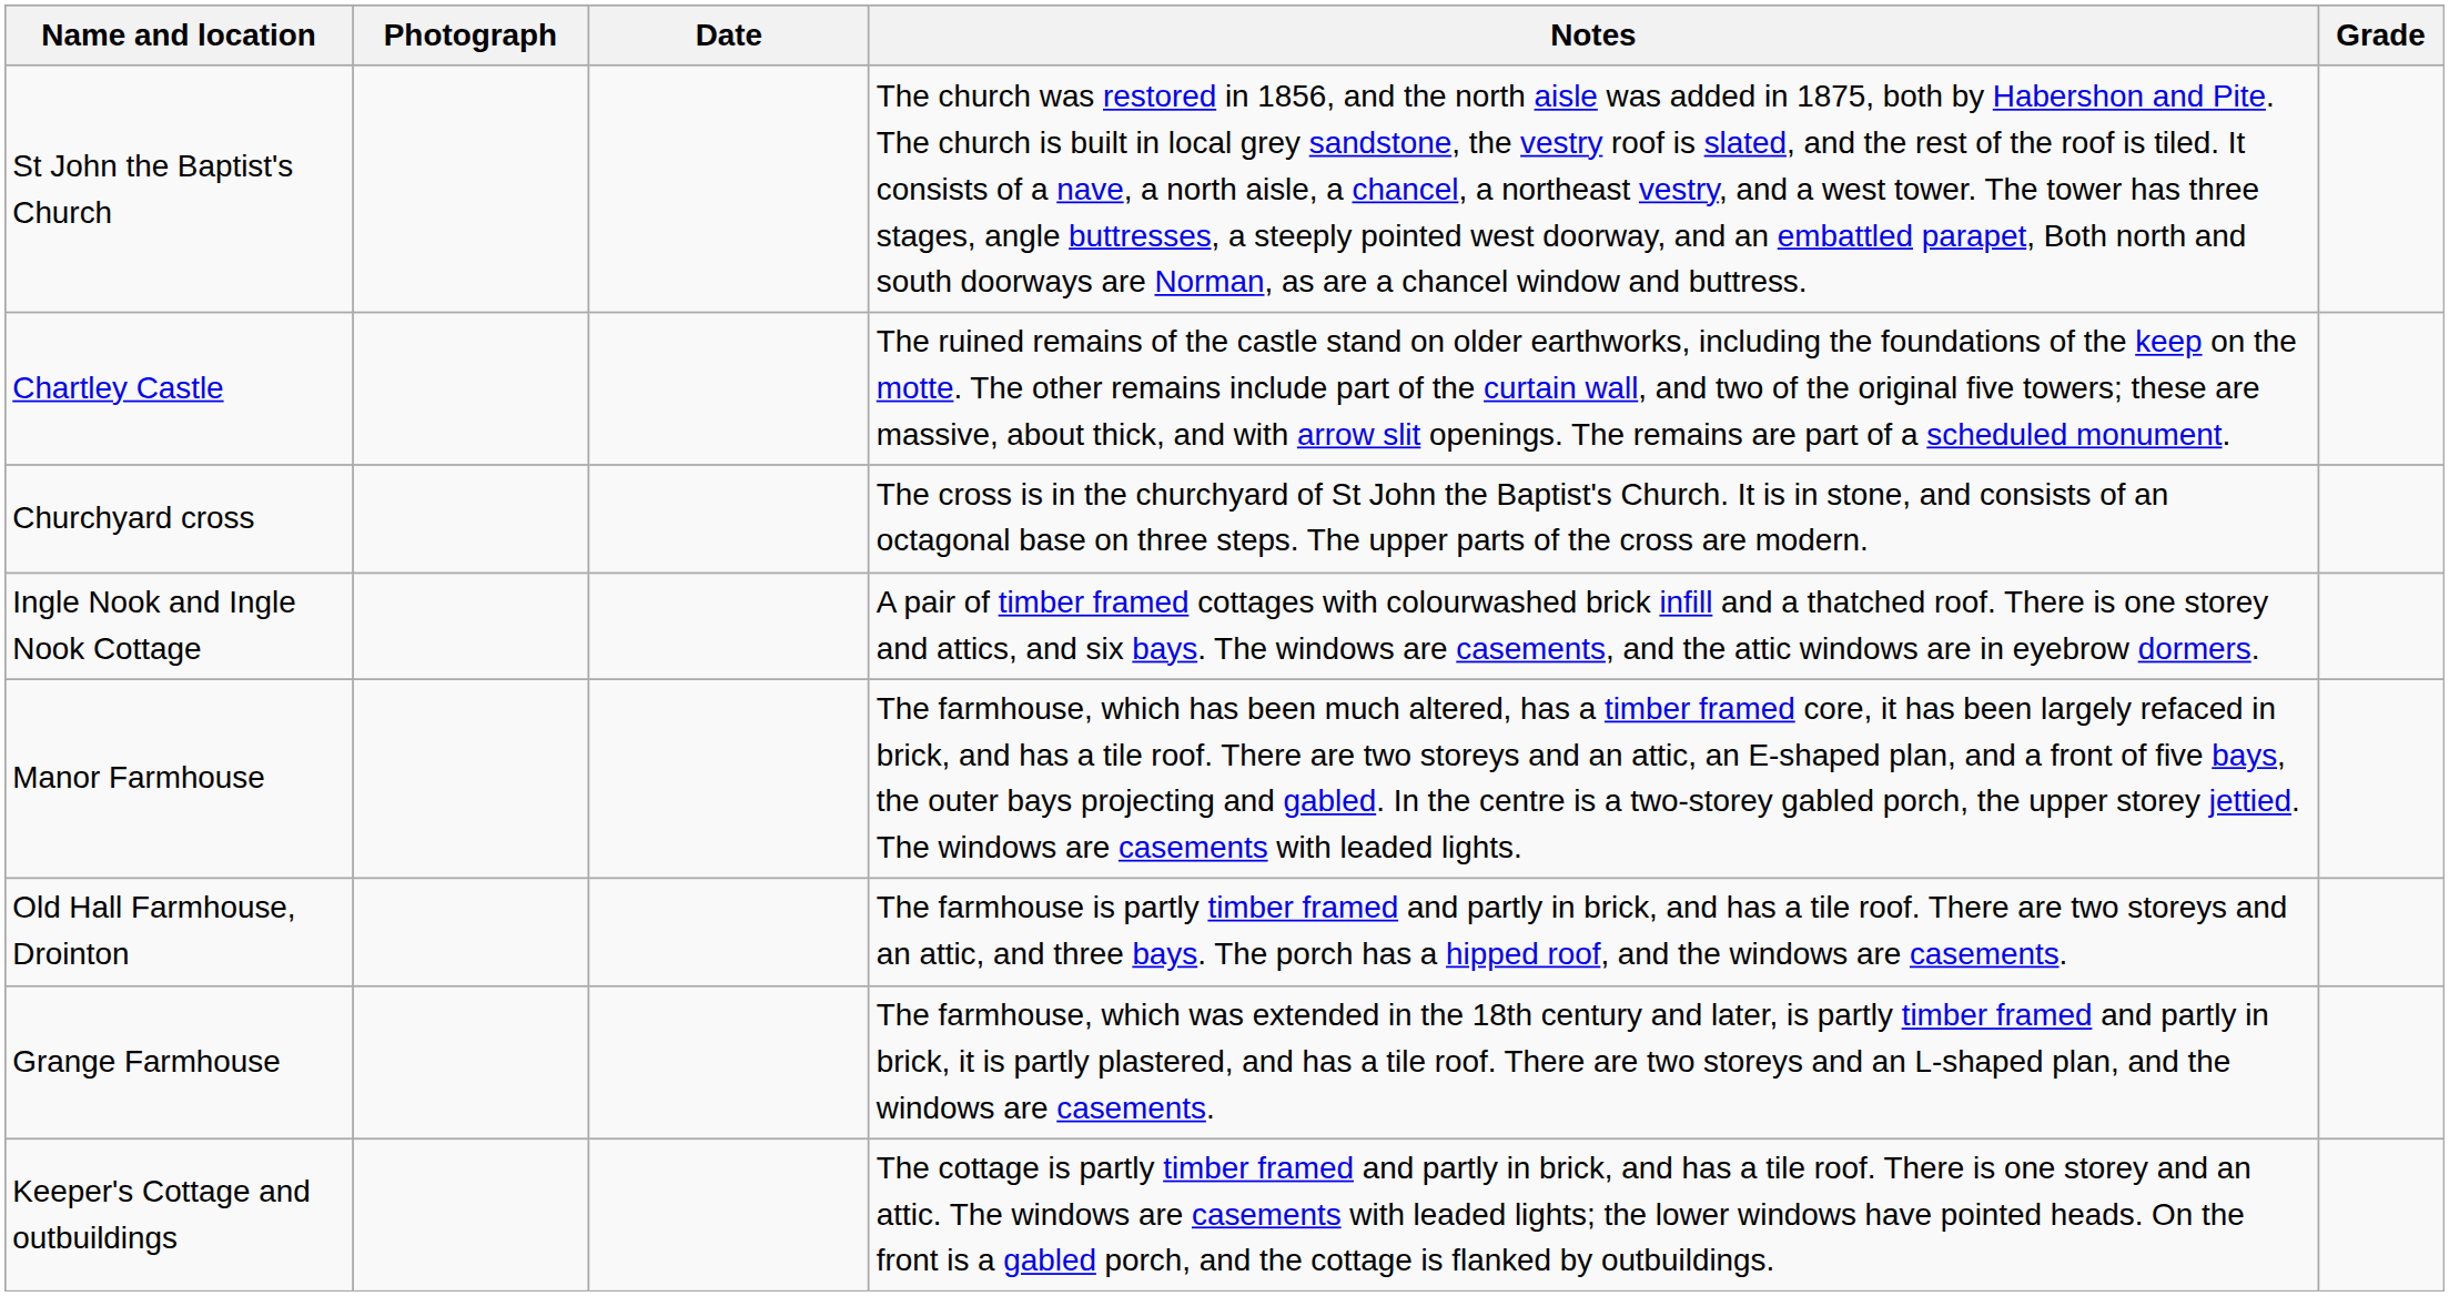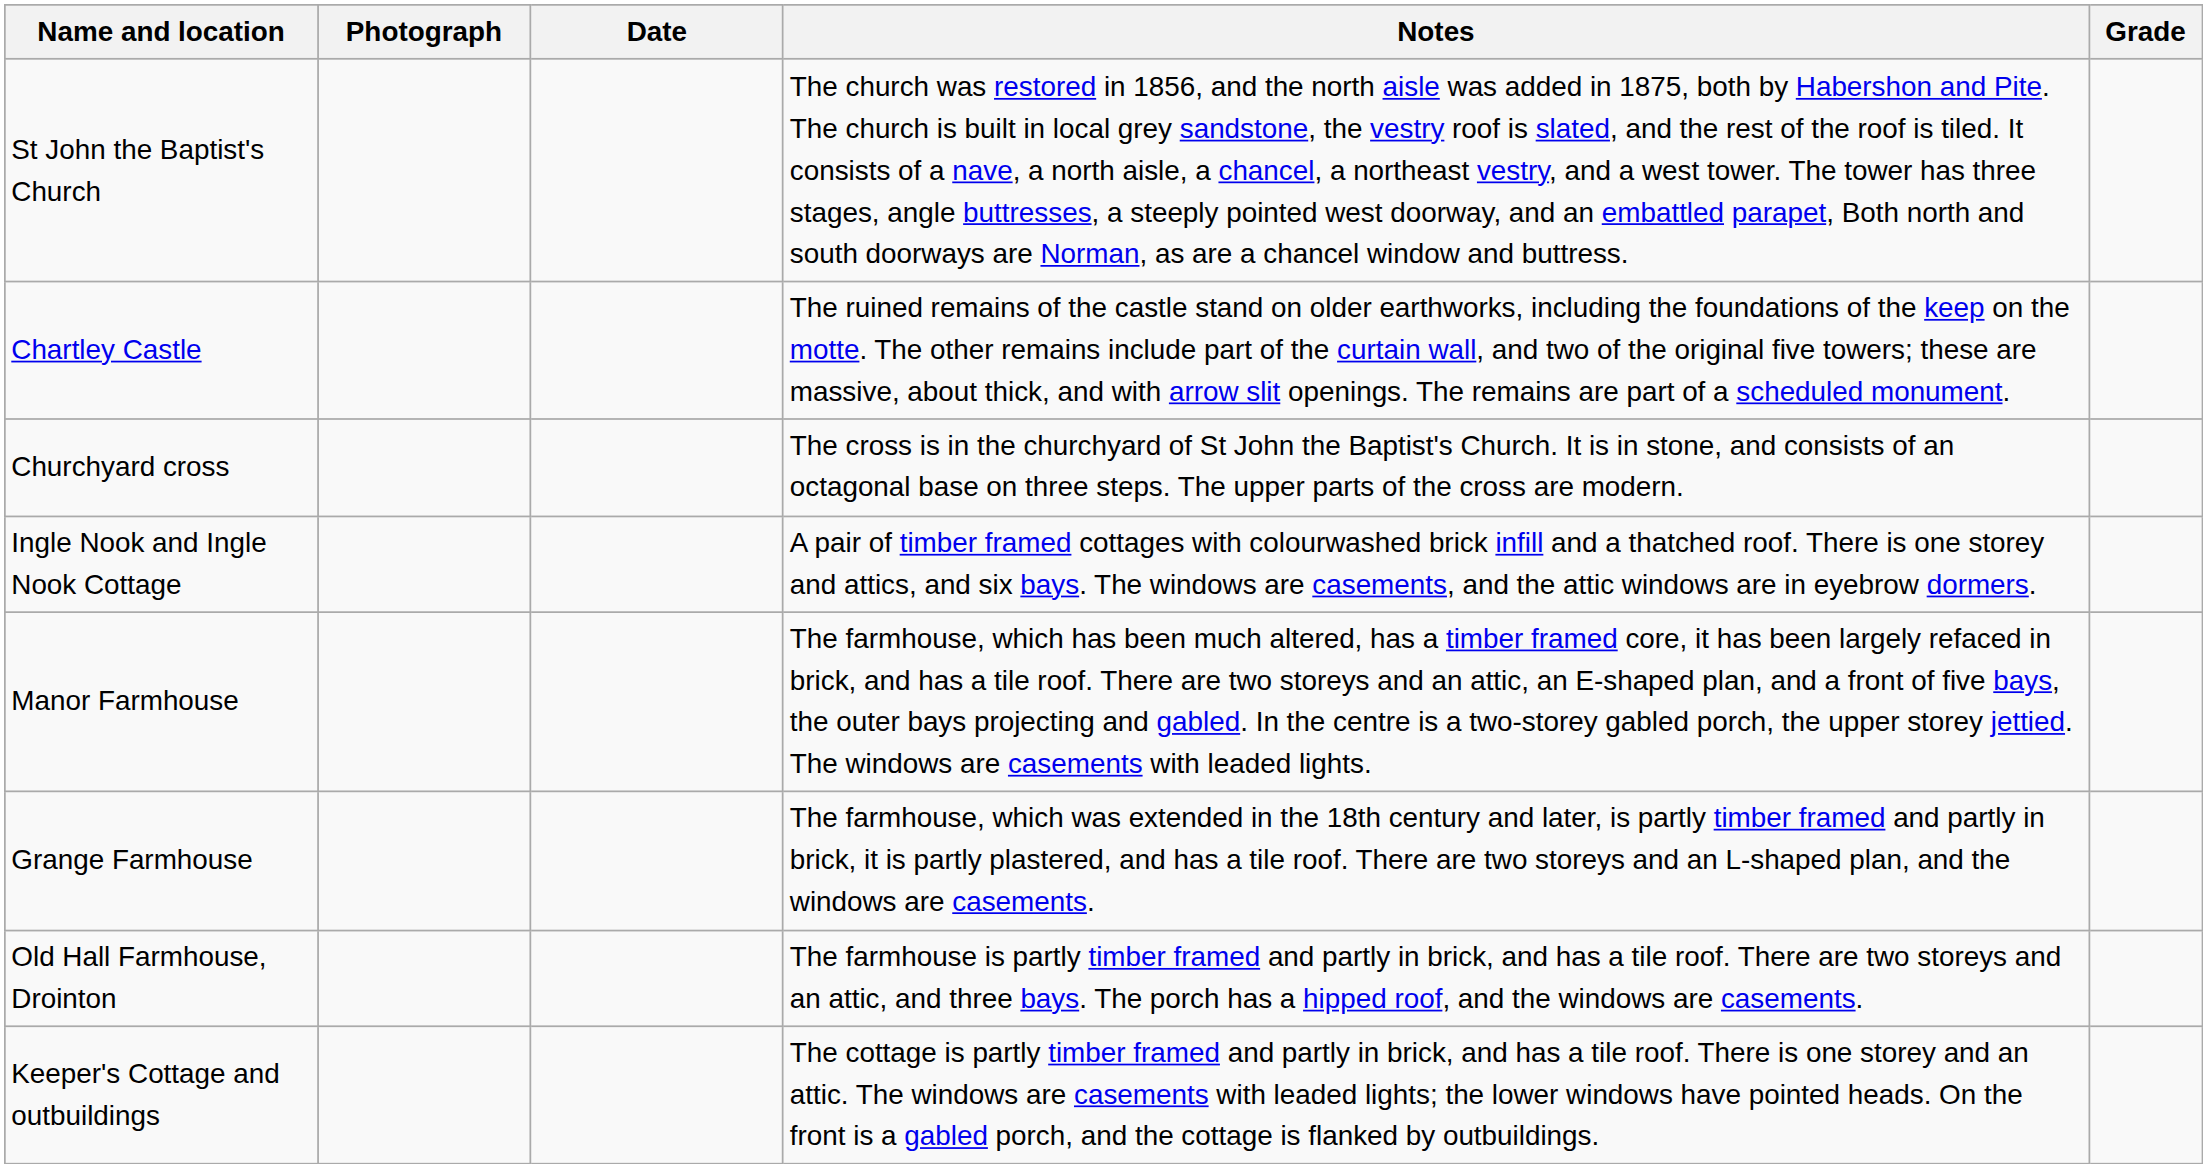rows swapped: Grange Farmhouse <-> Old Hall Farmhouse, Drointon
